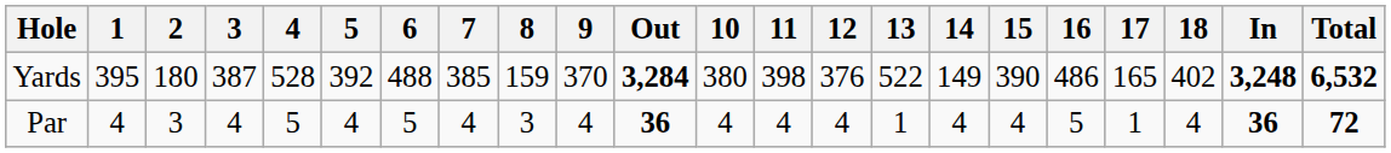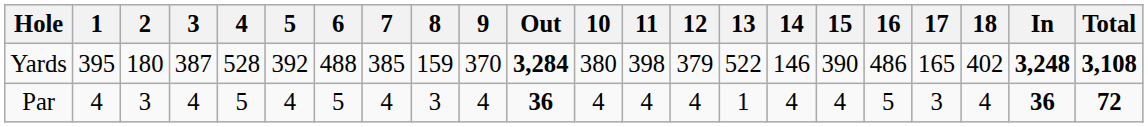Yards | 12: 376 -> 379
Yards | 14: 149 -> 146
Yards | Total: 6,532 -> 3,108
Par | 17: 1 -> 3
